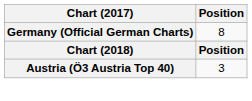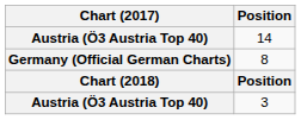+ row: Austria (Ö3 Austria Top 40) | 14
